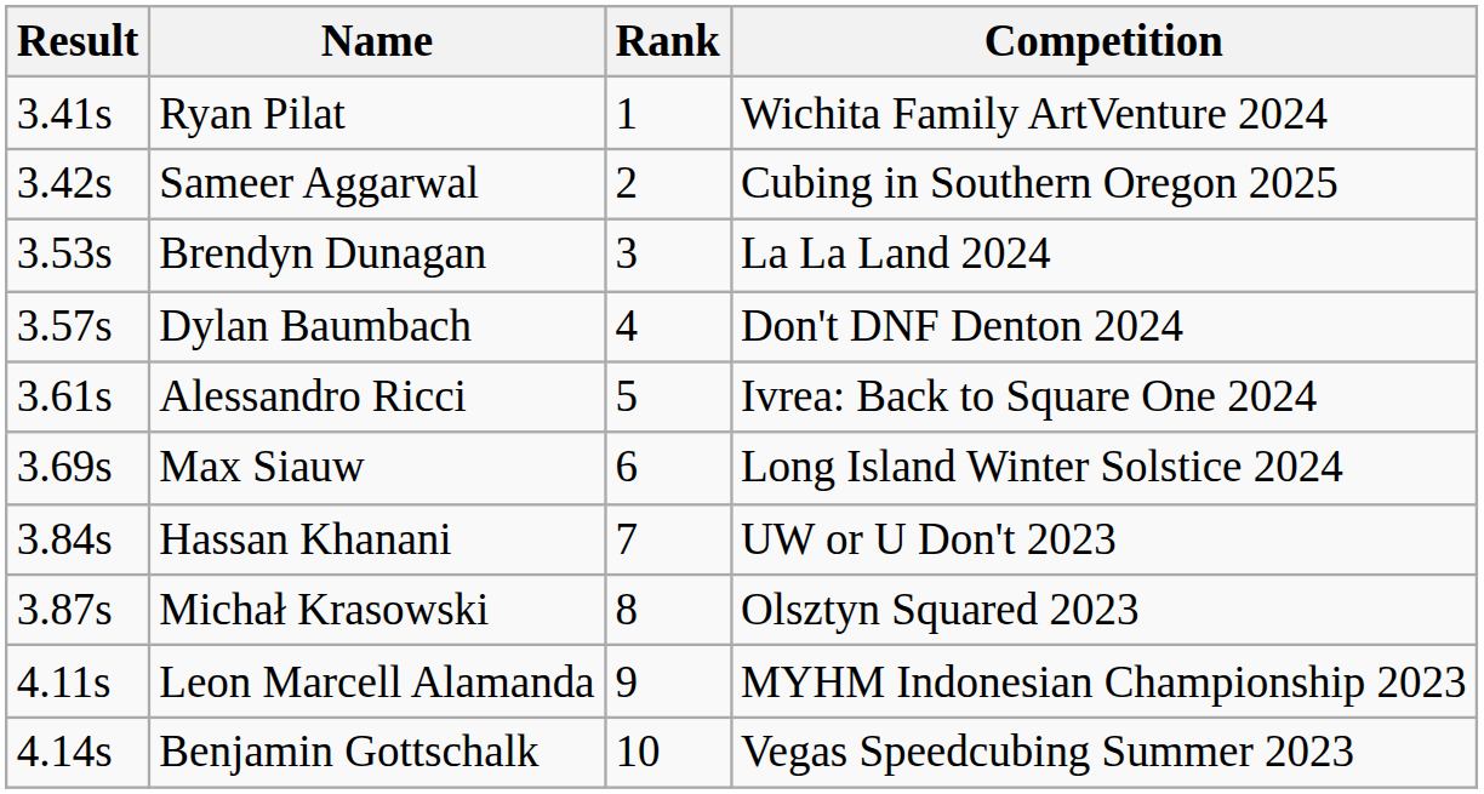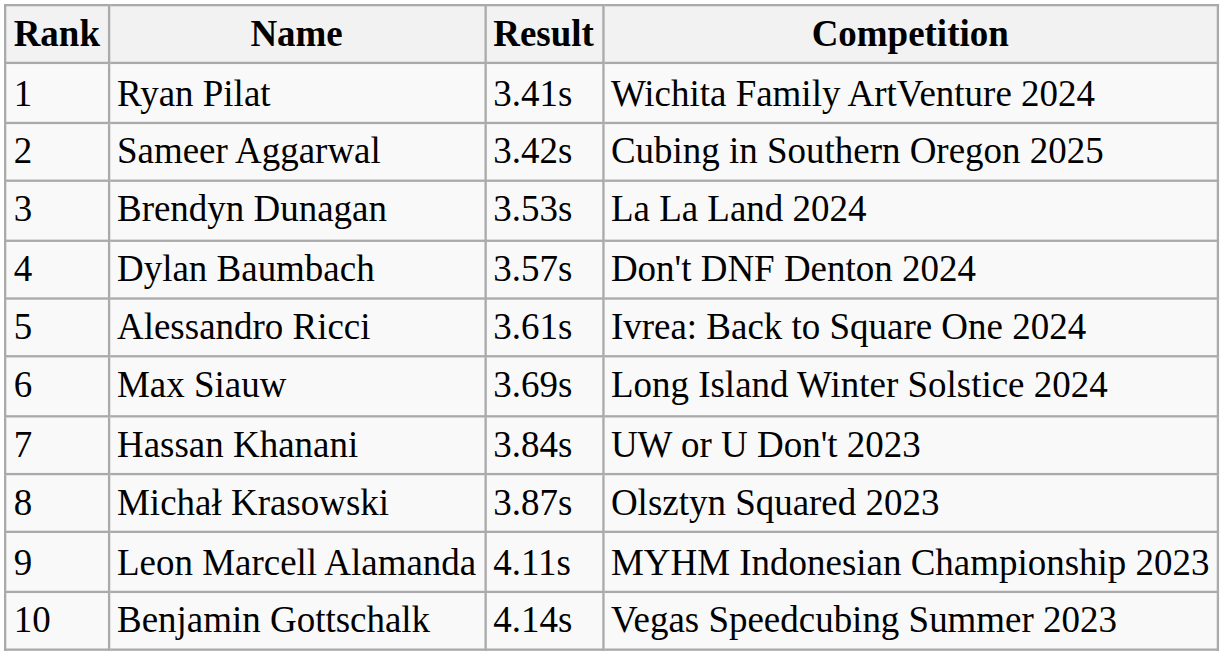columns swapped: Rank <-> Result
